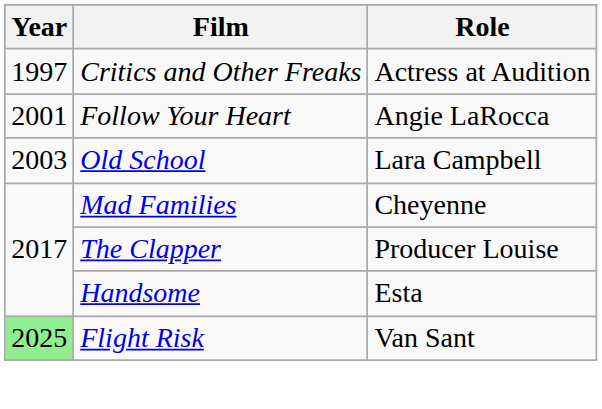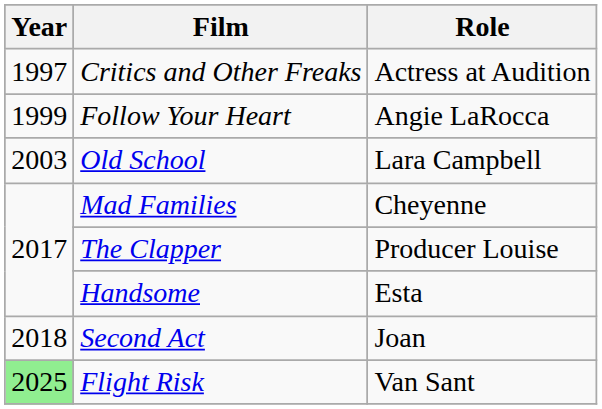Follow Your Heart | Year: 2001 -> 1999
+ row: 2018 | Second Act | Joan
